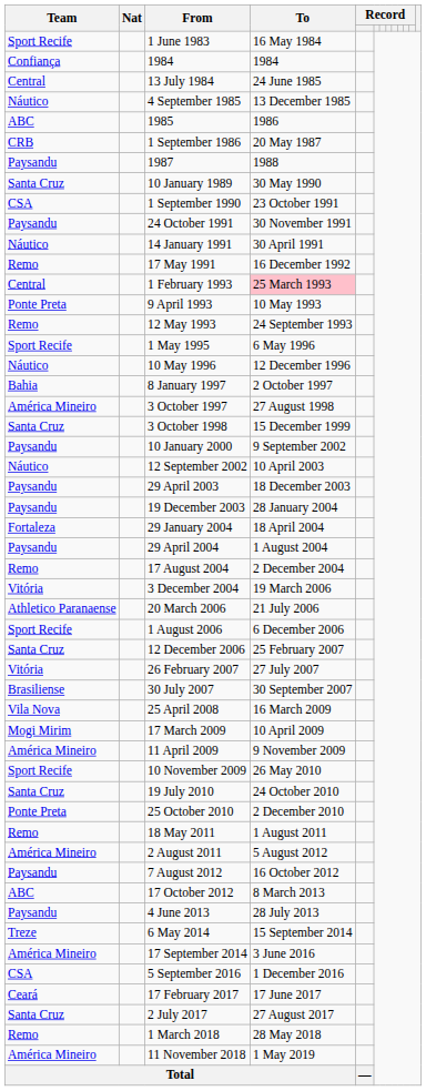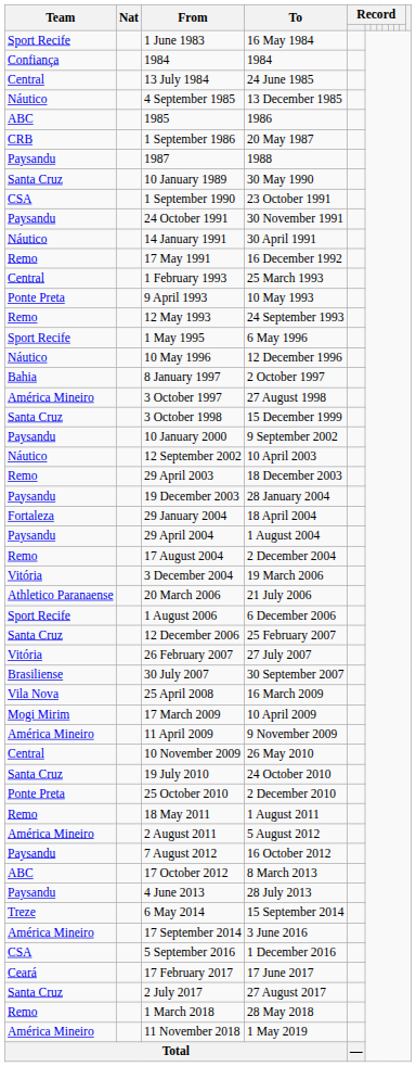1 February 1993 | To: pink background -> no background
29 April 2003 | Team: Paysandu -> Remo
10 November 2009 | Team: Sport Recife -> Central
